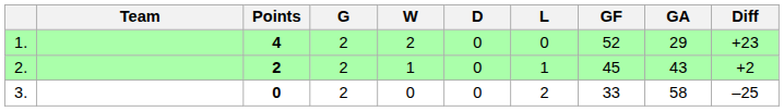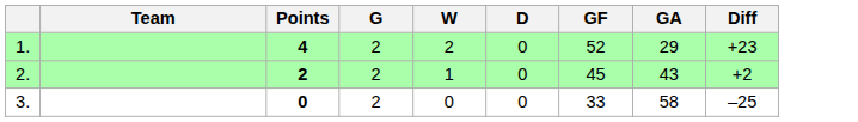- column: L | 0 | 1 | 2
